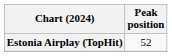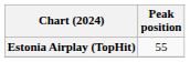Estonia Airplay (TopHit) | Peak position: 52 -> 55
